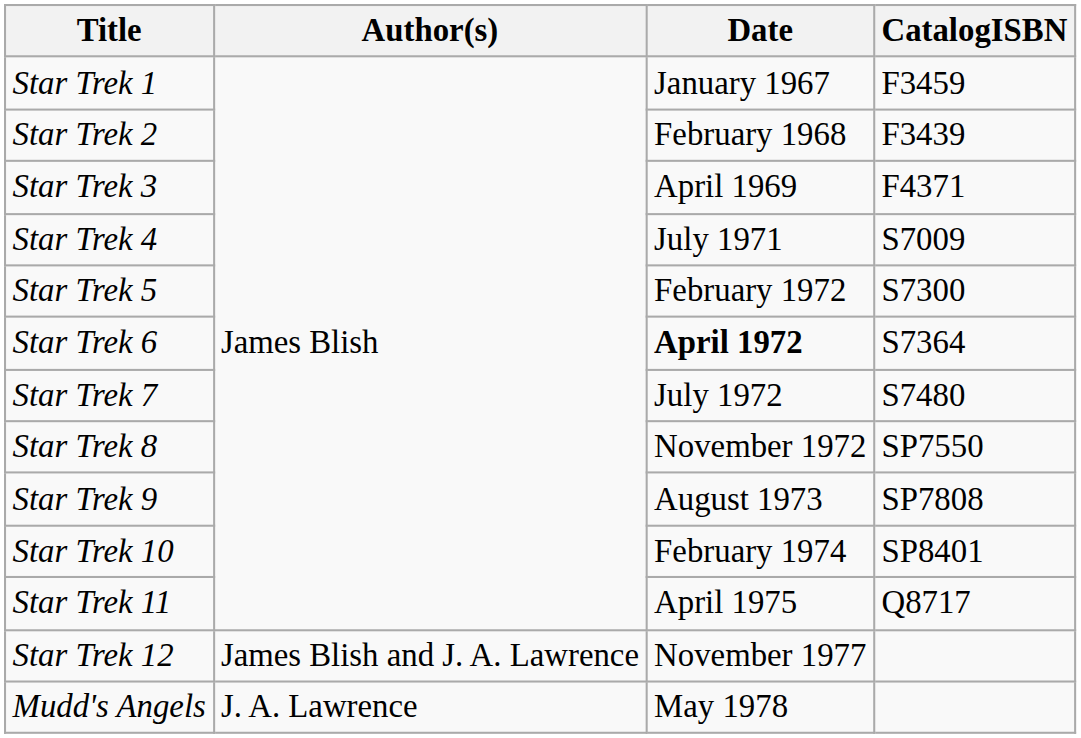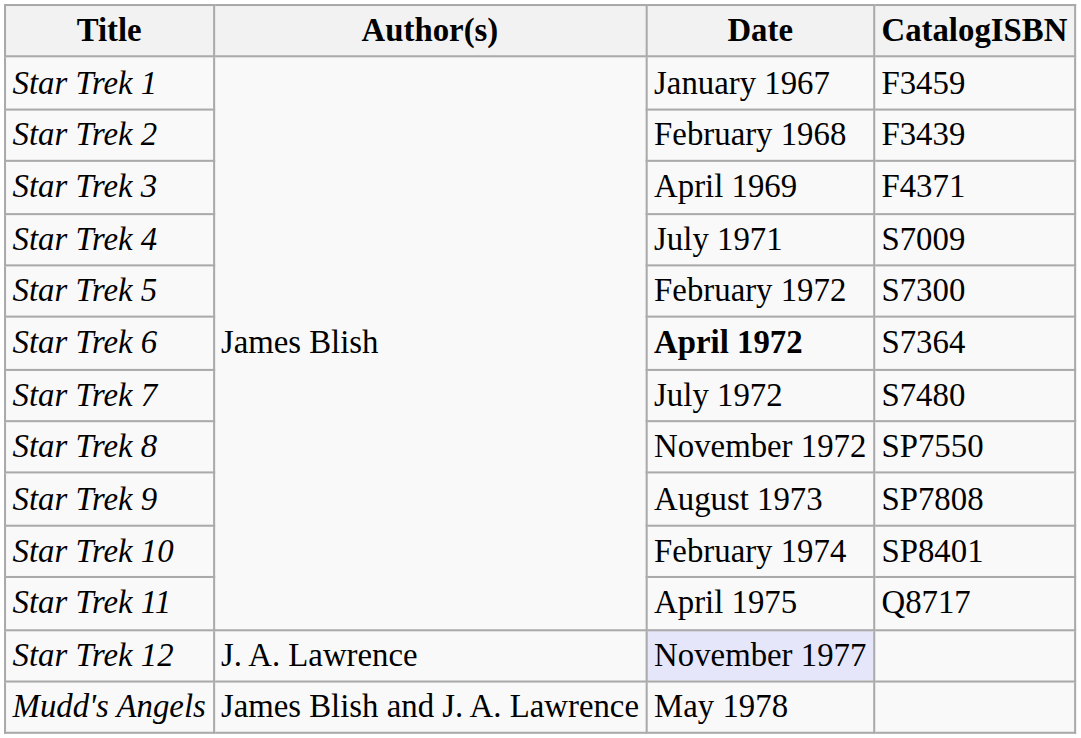Star Trek 12 | Author(s): James Blish and J. A. Lawrence -> J. A. Lawrence
Star Trek 12 | Date: no background -> lavender background
Mudd's Angels | Author(s): J. A. Lawrence -> James Blish and J. A. Lawrence
